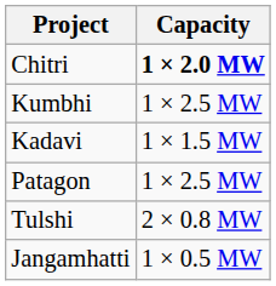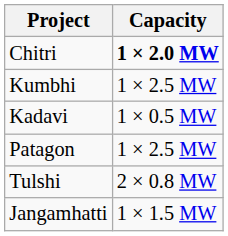Kadavi | Capacity: 1 × 1.5 MW -> 1 × 0.5 MW
Jangamhatti | Capacity: 1 × 0.5 MW -> 1 × 1.5 MW
